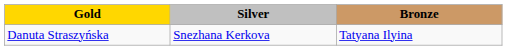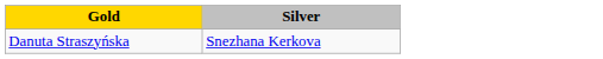- column: Bronze | Tatyana Ilyina
